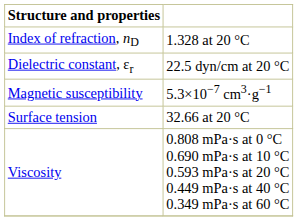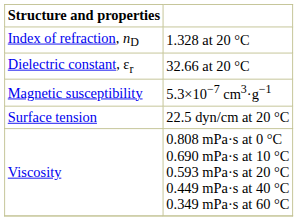Dielectric constant, εr | column 2: 22.5 dyn/cm at 20 °C -> 32.66 at 20 °C
Surface tension | column 2: 32.66 at 20 °C -> 22.5 dyn/cm at 20 °C
